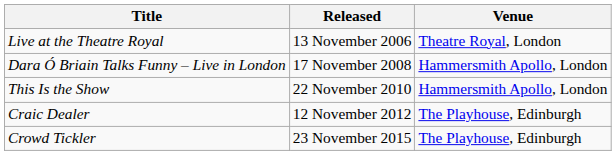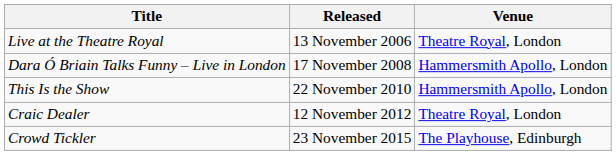Craic Dealer | Venue: The Playhouse, Edinburgh -> Theatre Royal, London
